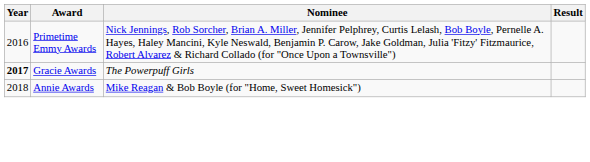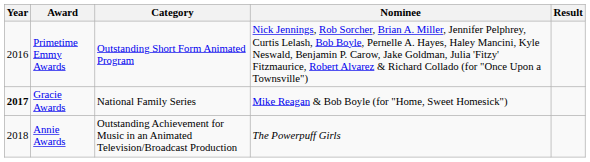+ column: Category | Outstanding Short Form Animated Program | National Family Series | Outstanding Achievement for Music in an Animated Television/Broadcast Production
Gracie Awards | Nominee: The Powerpuff Girls -> Mike Reagan & Bob Boyle (for "Home, Sweet Homesick")
Annie Awards | Nominee: Mike Reagan & Bob Boyle (for "Home, Sweet Homesick") -> The Powerpuff Girls
